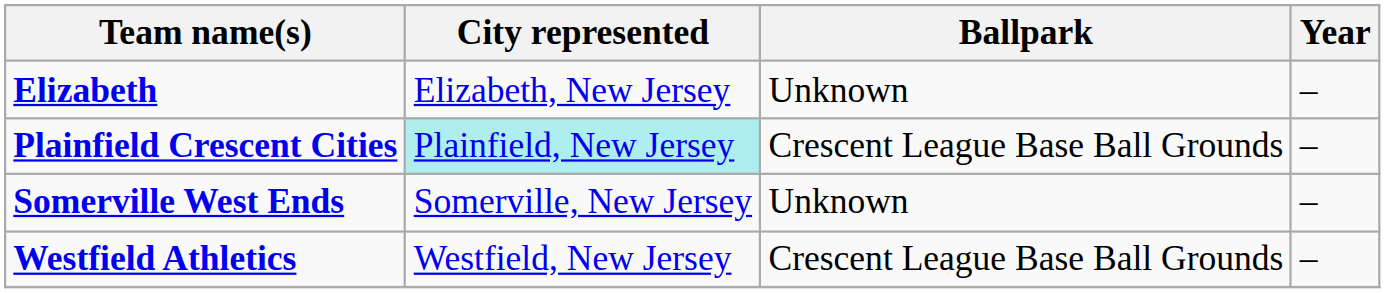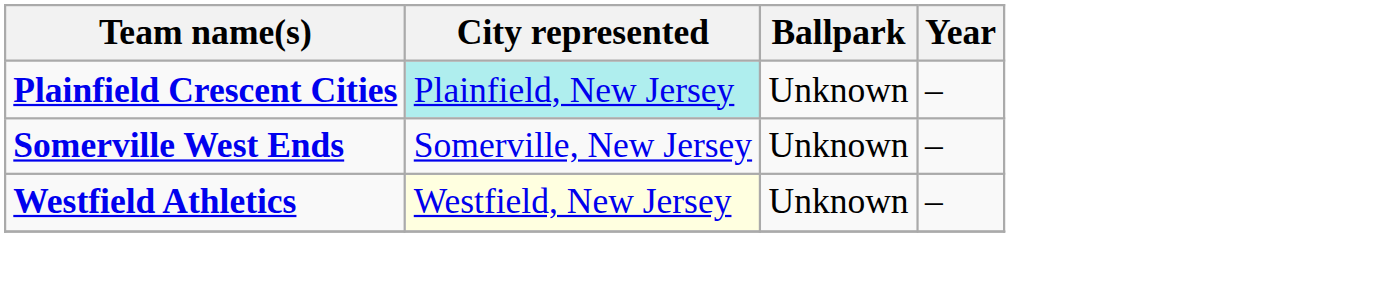- row: Elizabeth | Elizabeth, New Jersey | Unknown | –
Plainfield Crescent Cities | Ballpark: Crescent League Base Ball Grounds -> Unknown
Westfield Athletics | City represented: no background -> lightyellow background
Westfield Athletics | Ballpark: Crescent League Base Ball Grounds -> Unknown
